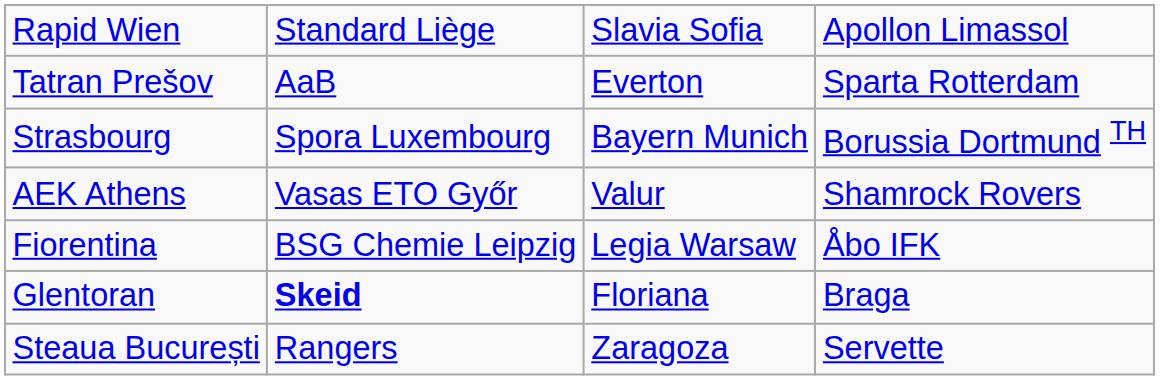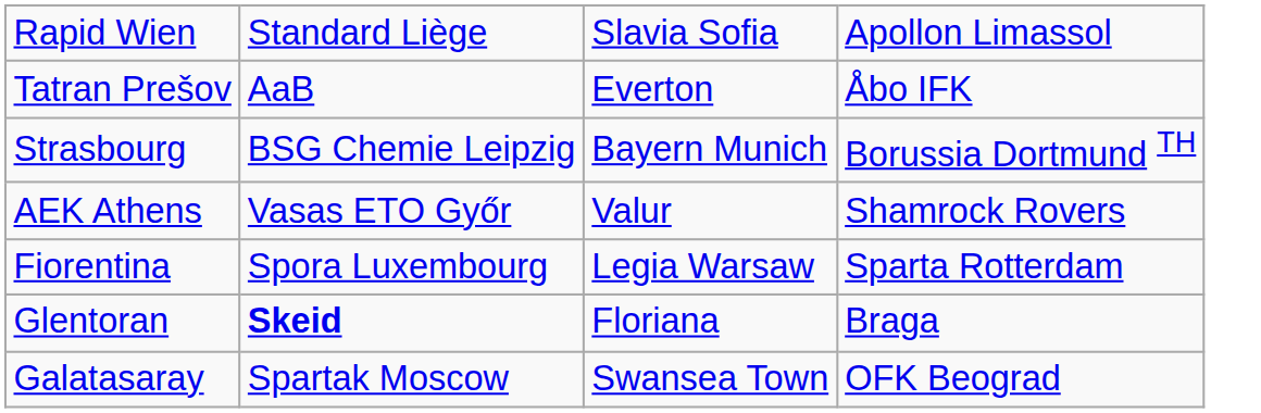Tatran Prešov | column 4: Sparta Rotterdam -> Åbo IFK
Strasbourg | column 2: Spora Luxembourg -> BSG Chemie Leipzig
Fiorentina | column 2: BSG Chemie Leipzig -> Spora Luxembourg
Fiorentina | column 4: Åbo IFK -> Sparta Rotterdam
- row: Steaua București | Rangers | Zaragoza | Servette
+ row: Galatasaray | Spartak Moscow | Swansea Town | OFK Beograd
